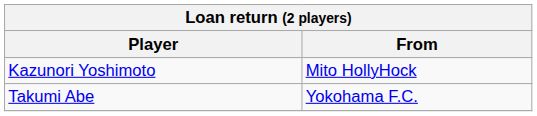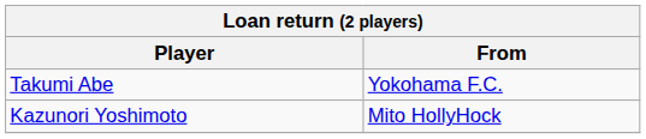rows swapped: Takumi Abe <-> Kazunori Yoshimoto
